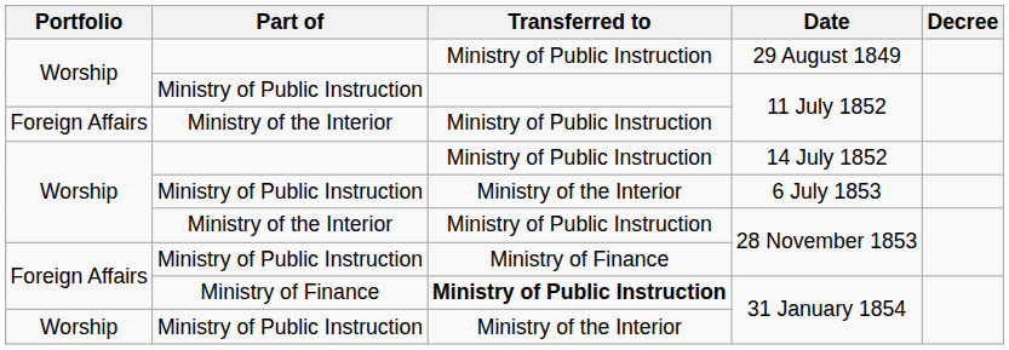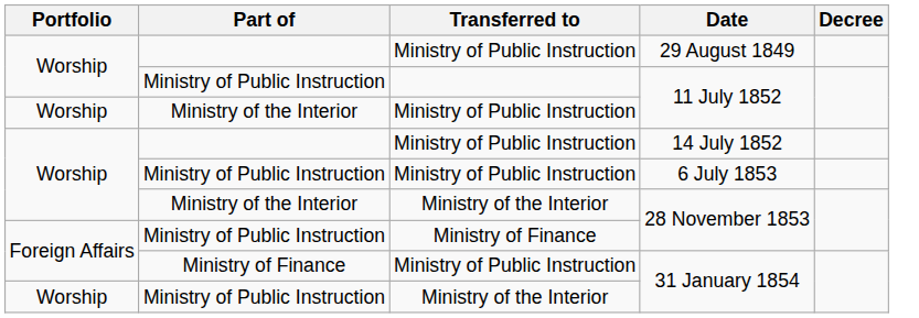Ministry of the Interior / 11 July 1852 | Portfolio: Foreign Affairs -> Worship
6 July 1853 | Transferred to: Ministry of the Interior -> Ministry of Public Instruction
Ministry of the Interior / 28 November 1853 | Transferred to: Ministry of Public Instruction -> Ministry of the Interior
Ministry of Finance / 31 January 1854 | Transferred to: bold -> normal
